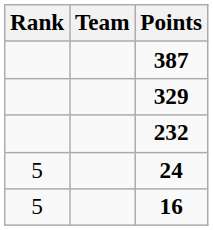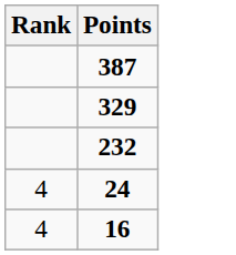- column: Team
24 | Rank: 5 -> 4
16 | Rank: 5 -> 4
